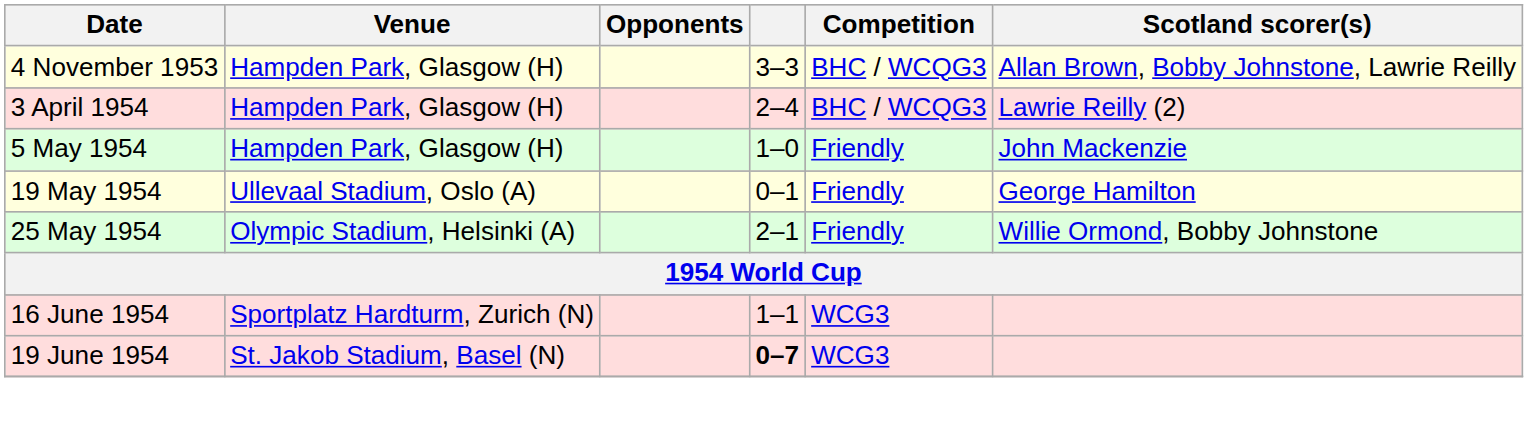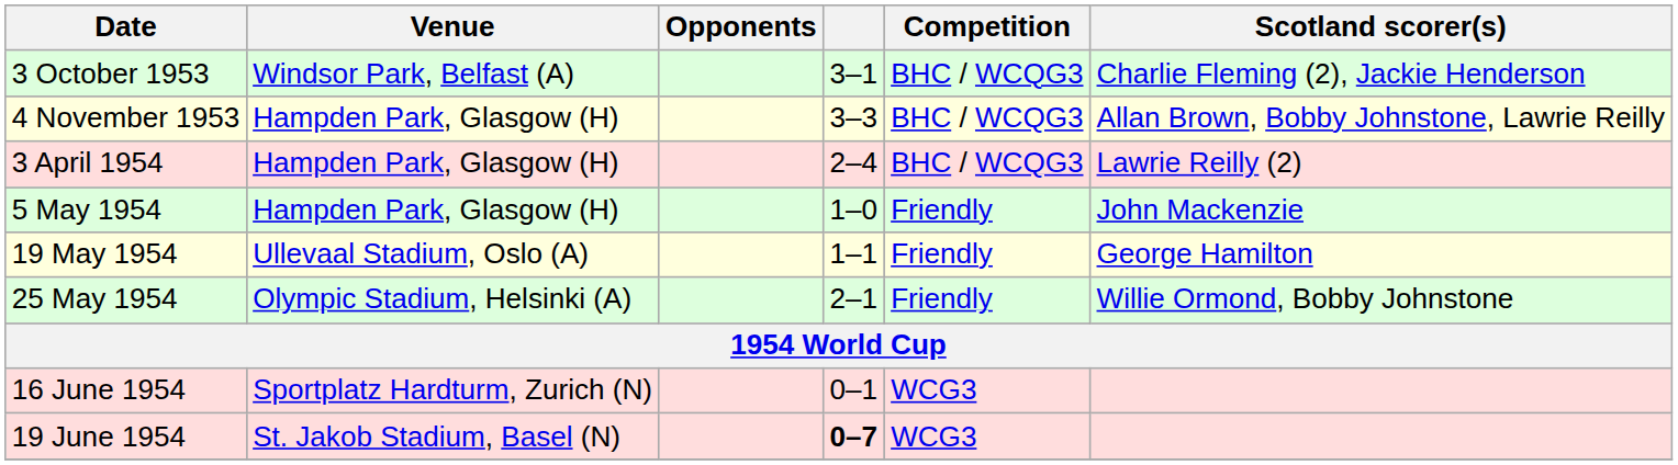+ row: 3 October 1953 | Windsor Park, Belfast (A) | 3–1 | BHC / WCQG3 | Charlie Fleming (2), Jackie Henderson
19 May 1954 | column 4: 0–1 -> 1–1
16 June 1954 | column 4: 1–1 -> 0–1
